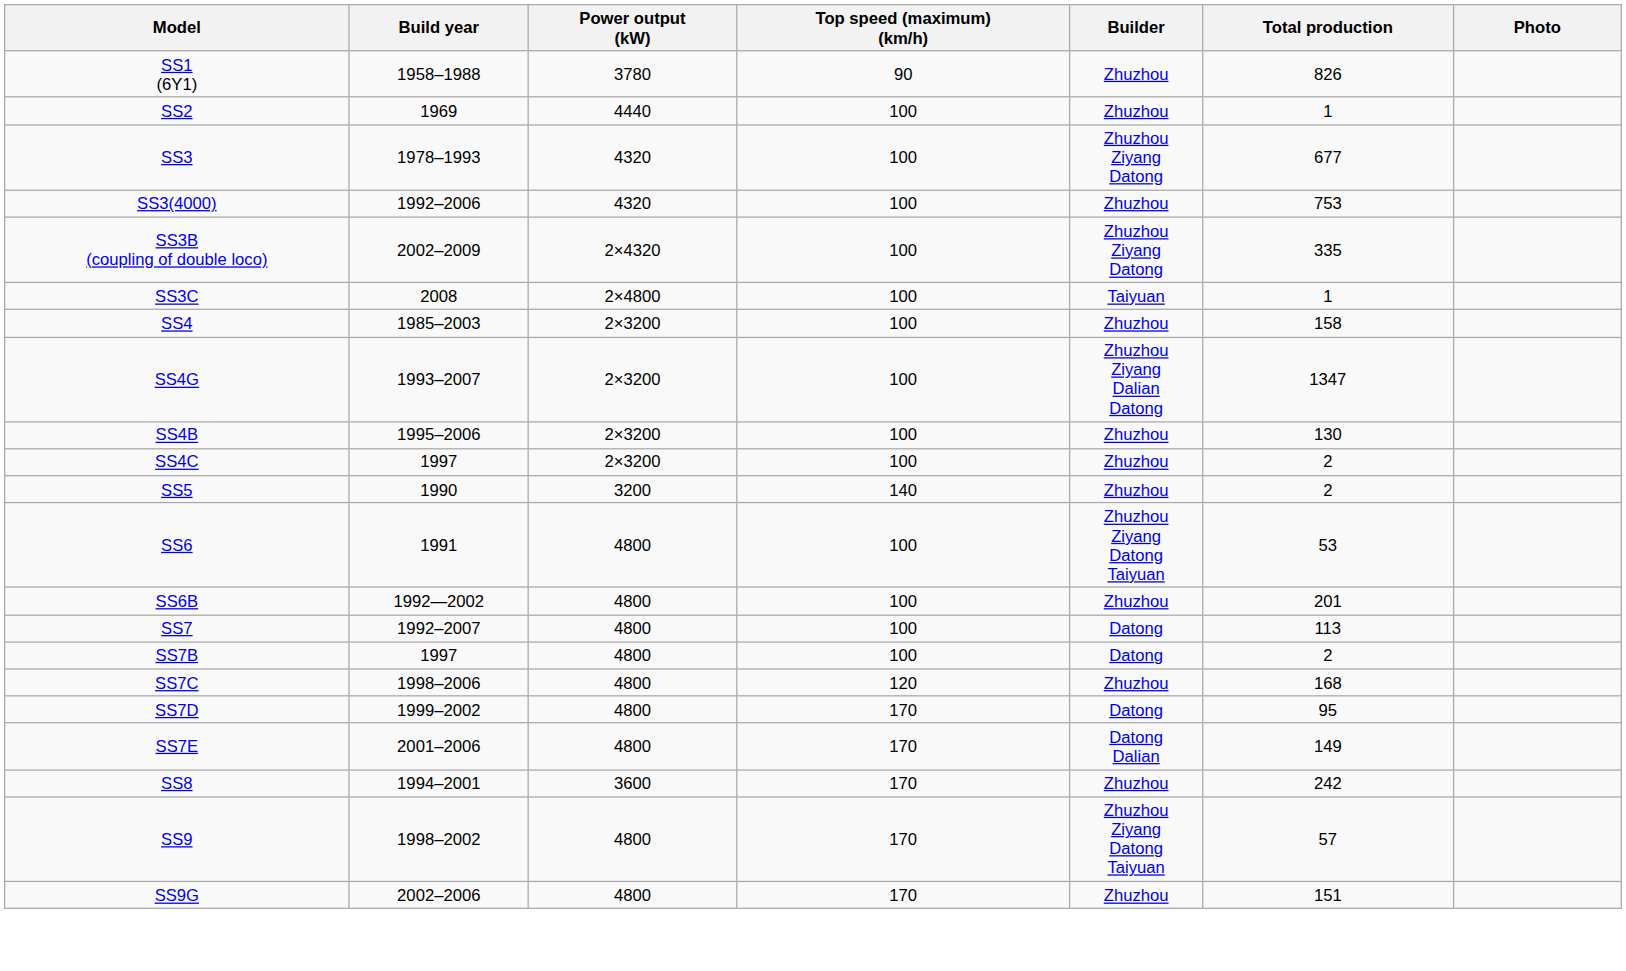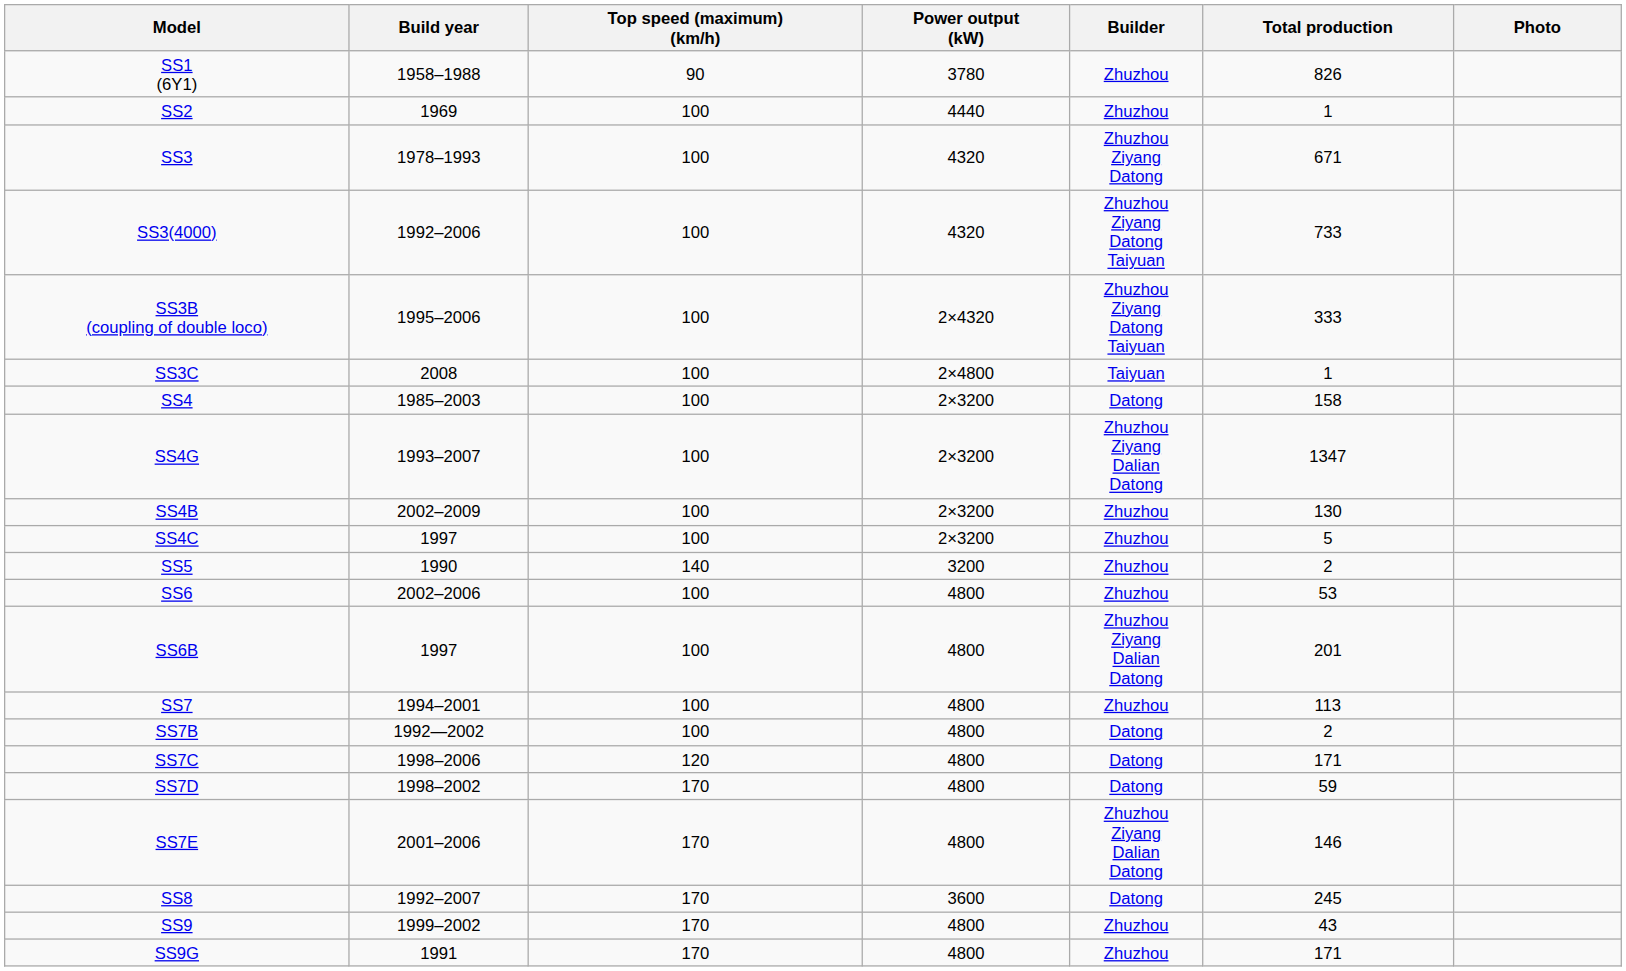columns swapped: Top speed (maximum) (km/h) <-> Power output (kW)
SS3 | Total production: 677 -> 671
SS3(4000) | Builder: Zhuzhou -> Zhuzhou Ziyang Datong Taiyuan
SS3(4000) | Total production: 753 -> 733
SS3B (coupling of double loco) | Build year: 2002–2009 -> 1995–2006
SS3B (coupling of double loco) | Builder: Zhuzhou Ziyang Datong -> Zhuzhou Ziyang Datong Taiyuan
SS3B (coupling of double loco) | Total production: 335 -> 333
SS4 | Builder: Zhuzhou -> Datong
SS4B | Build year: 1995–2006 -> 2002–2009
SS4C | Total production: 2 -> 5
SS6 | Build year: 1991 -> 2002–2006
SS6 | Builder: Zhuzhou Ziyang Datong Taiyuan -> Zhuzhou
SS6B | Build year: 1992—2002 -> 1997
SS6B | Builder: Zhuzhou -> Zhuzhou Ziyang Dalian Datong
SS7 | Build year: 1992–2007 -> 1994–2001
SS7 | Builder: Datong -> Zhuzhou
SS7B | Build year: 1997 -> 1992—2002
SS7C | Builder: Zhuzhou -> Datong
SS7C | Total production: 168 -> 171
SS7D | Build year: 1999–2002 -> 1998–2002
SS7D | Total production: 95 -> 59
SS7E | Builder: Datong Dalian -> Zhuzhou Ziyang Dalian Datong
SS7E | Total production: 149 -> 146
SS8 | Build year: 1994–2001 -> 1992–2007
SS8 | Builder: Zhuzhou -> Datong
SS8 | Total production: 242 -> 245
SS9 | Build year: 1998–2002 -> 1999–2002
SS9 | Builder: Zhuzhou Ziyang Datong Taiyuan -> Zhuzhou
SS9 | Total production: 57 -> 43
SS9G | Build year: 2002–2006 -> 1991
SS9G | Total production: 151 -> 171
